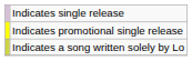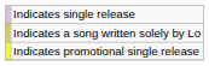rows swapped: Indicates promotional single release <-> Indicates a song written solely by Lo
